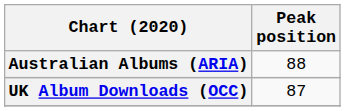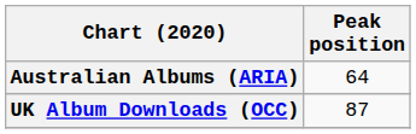Australian Albums (ARIA) | Peak position: 88 -> 64
